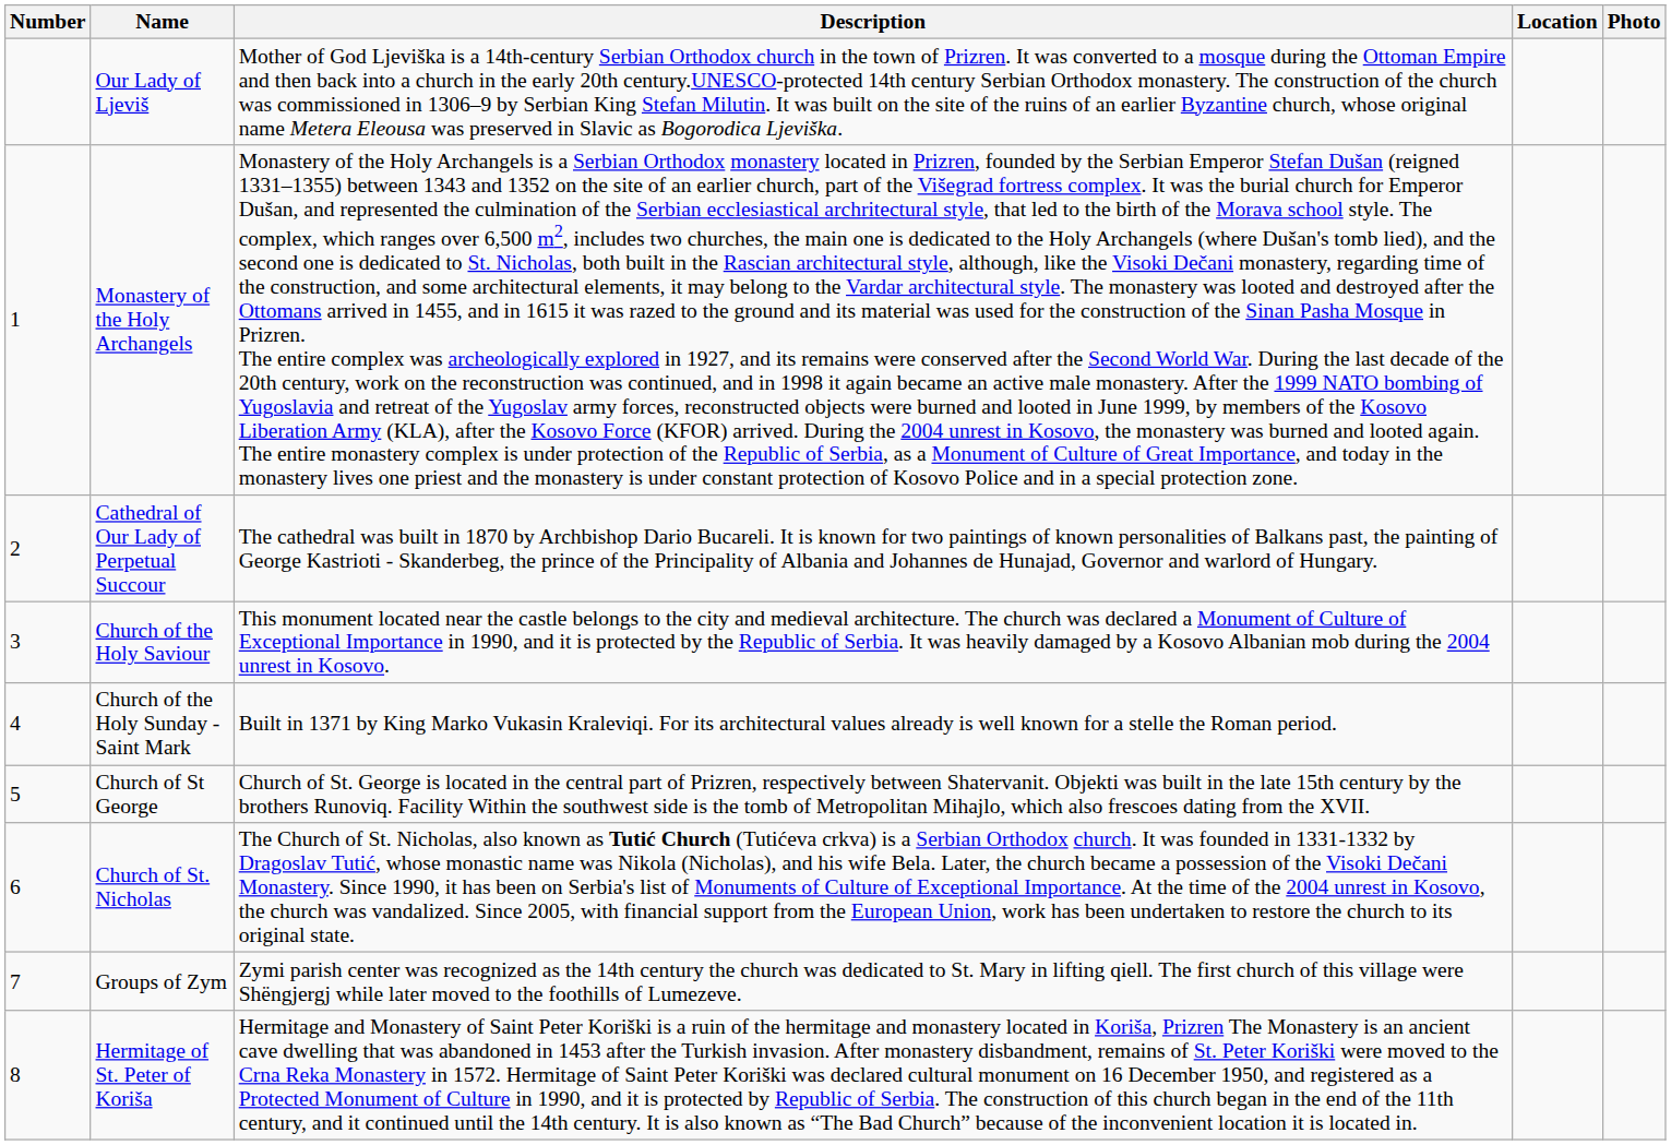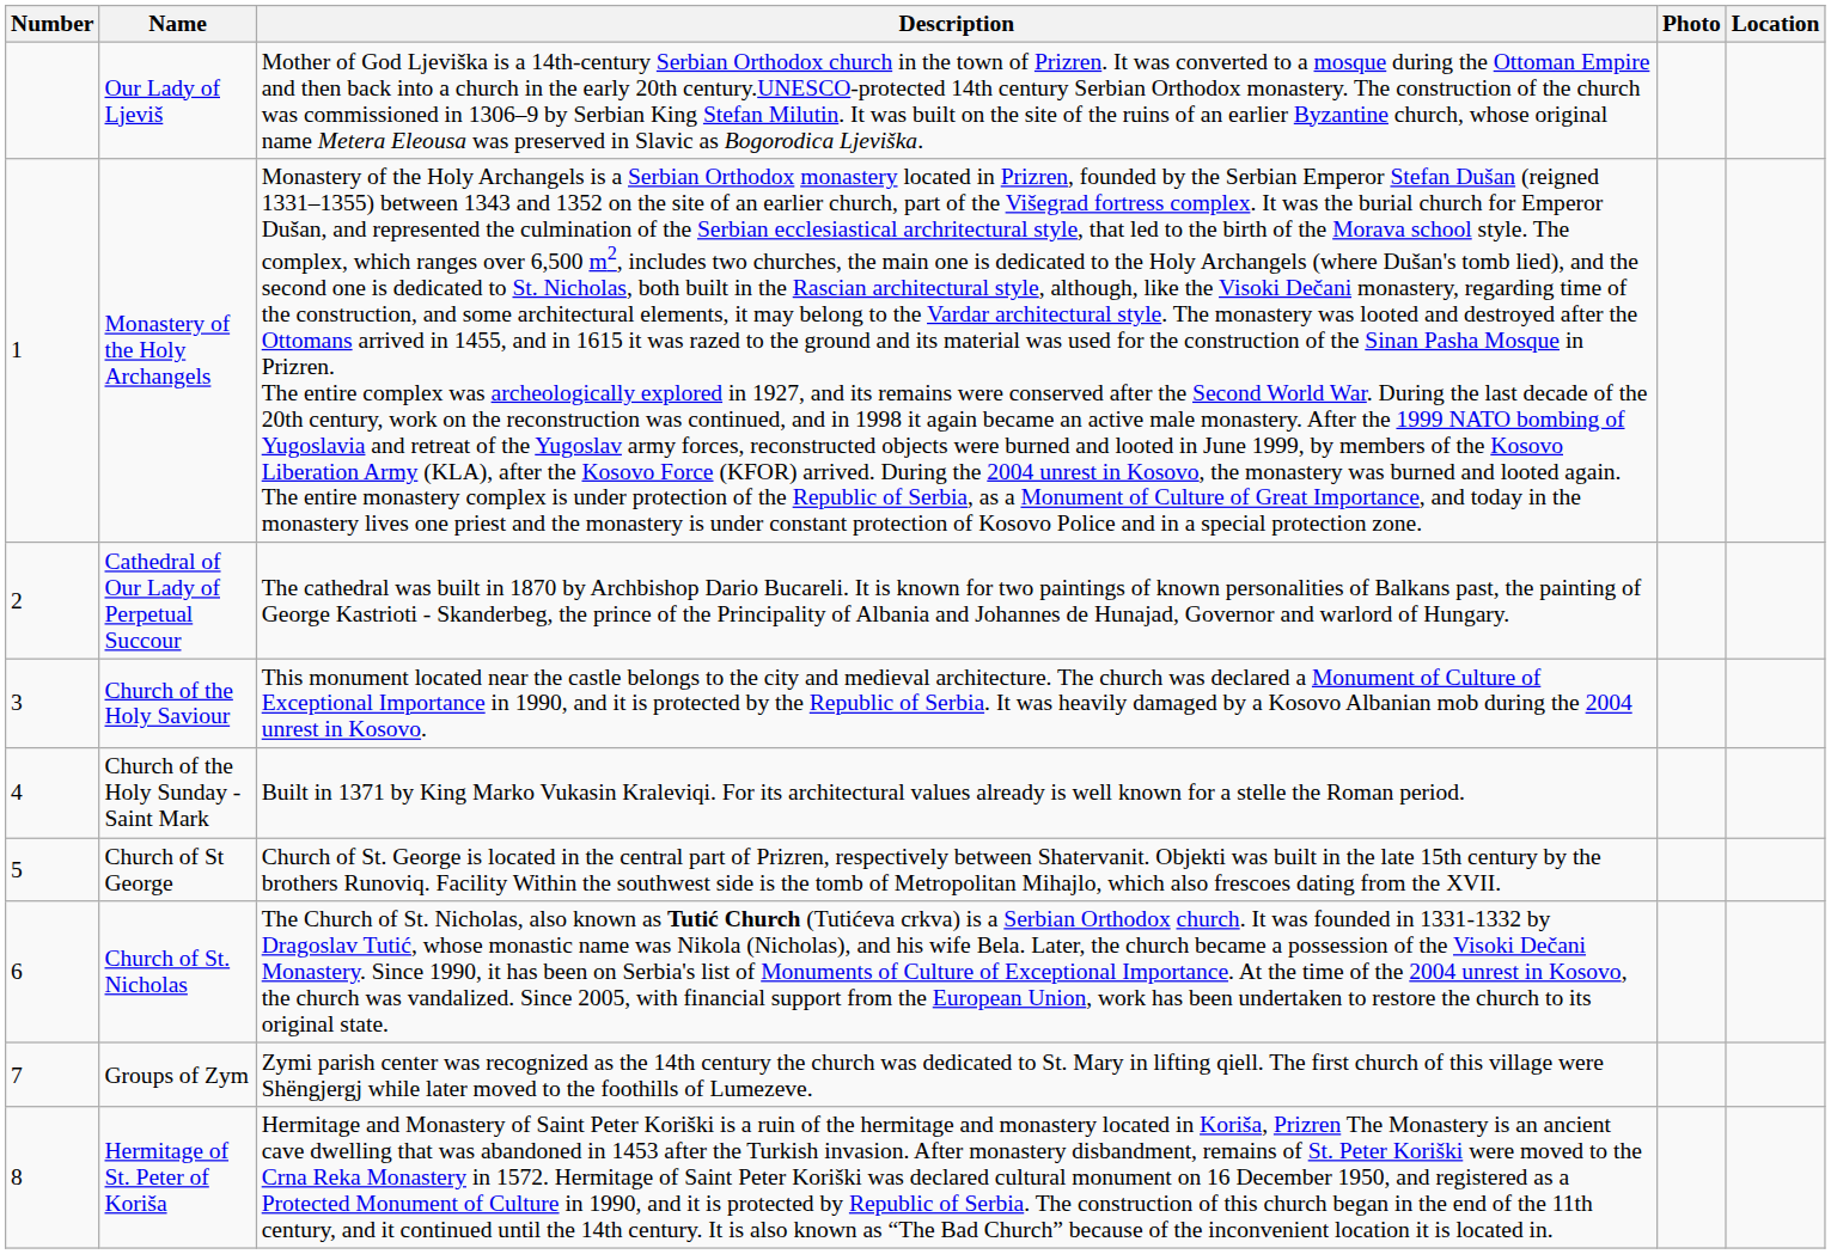columns swapped: Location <-> Photo
